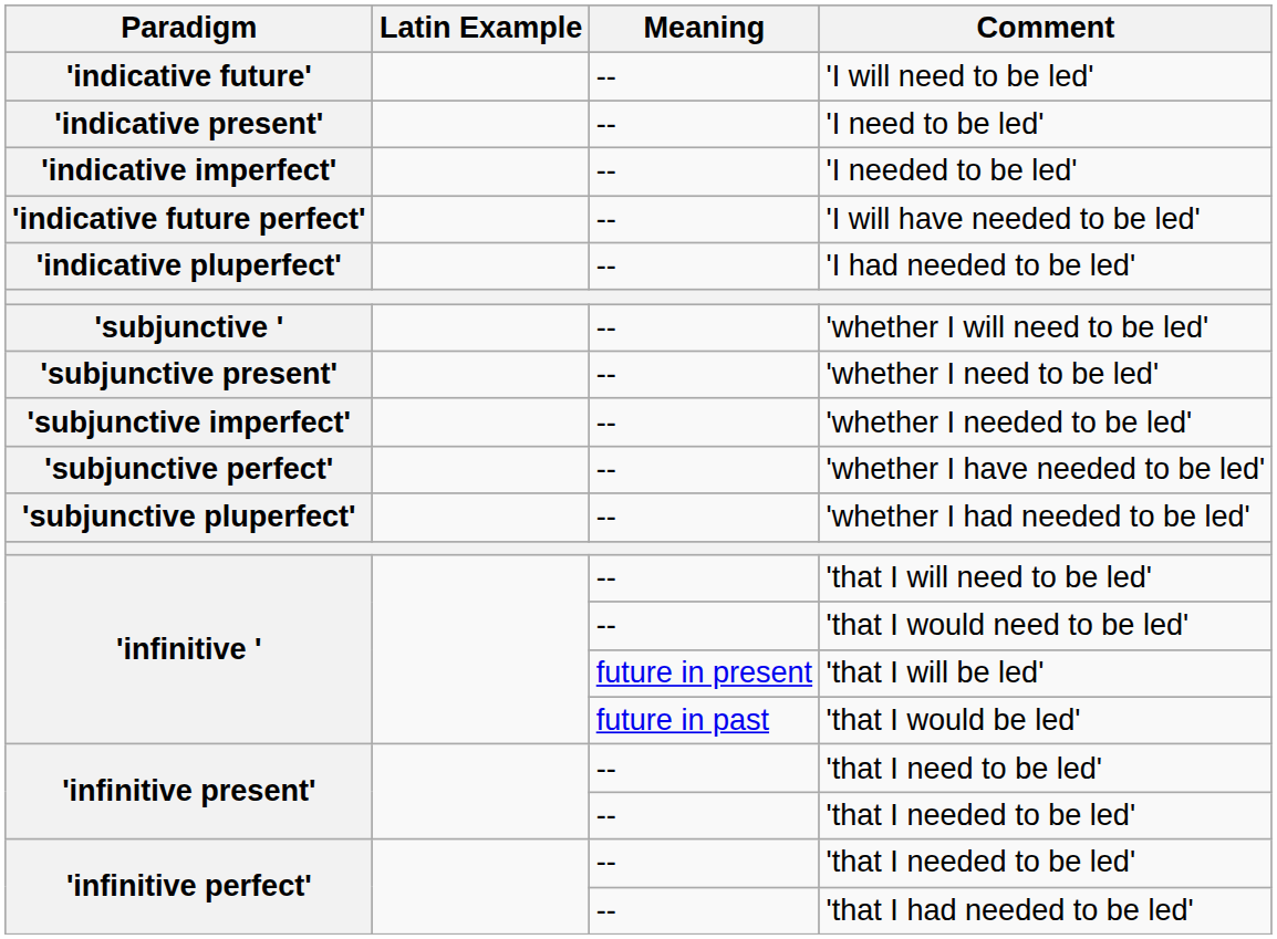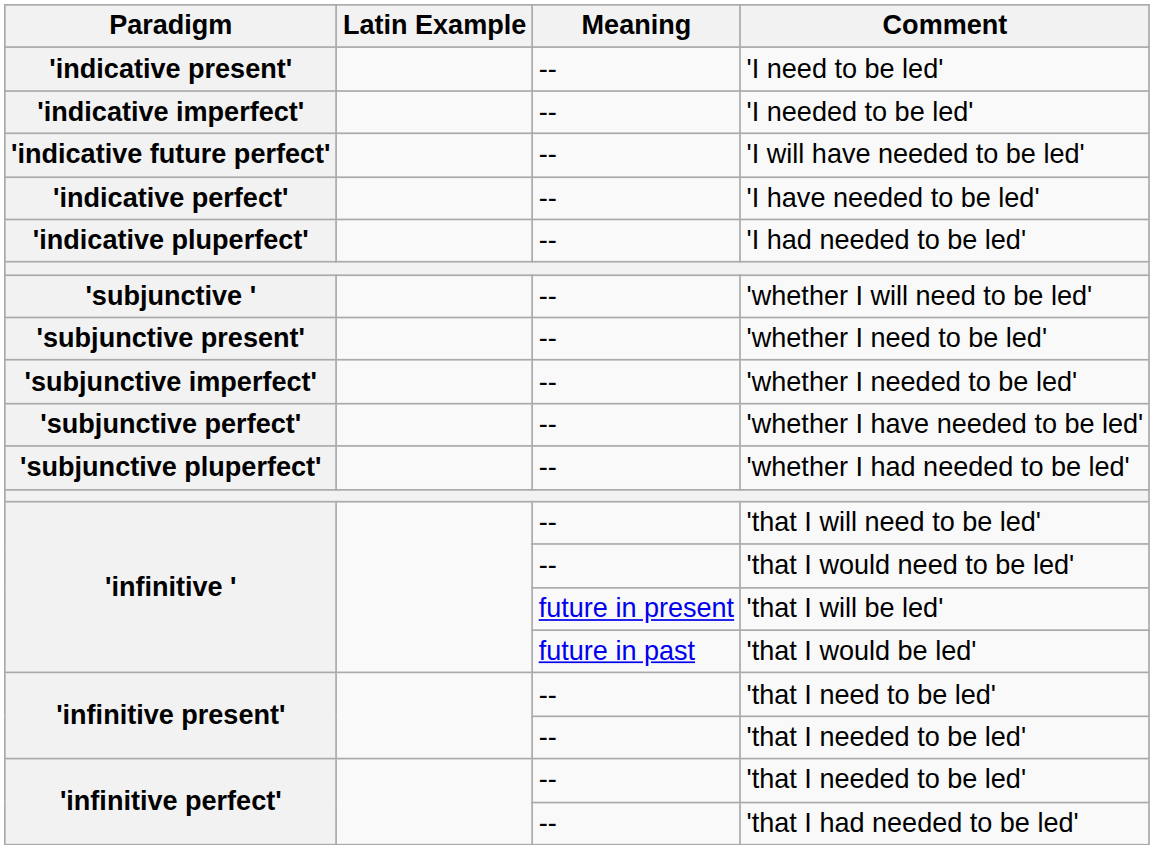- row: 'indicative future' | -- | 'I will need to be led'
+ row: 'indicative perfect' | -- | 'I have needed to be led'
